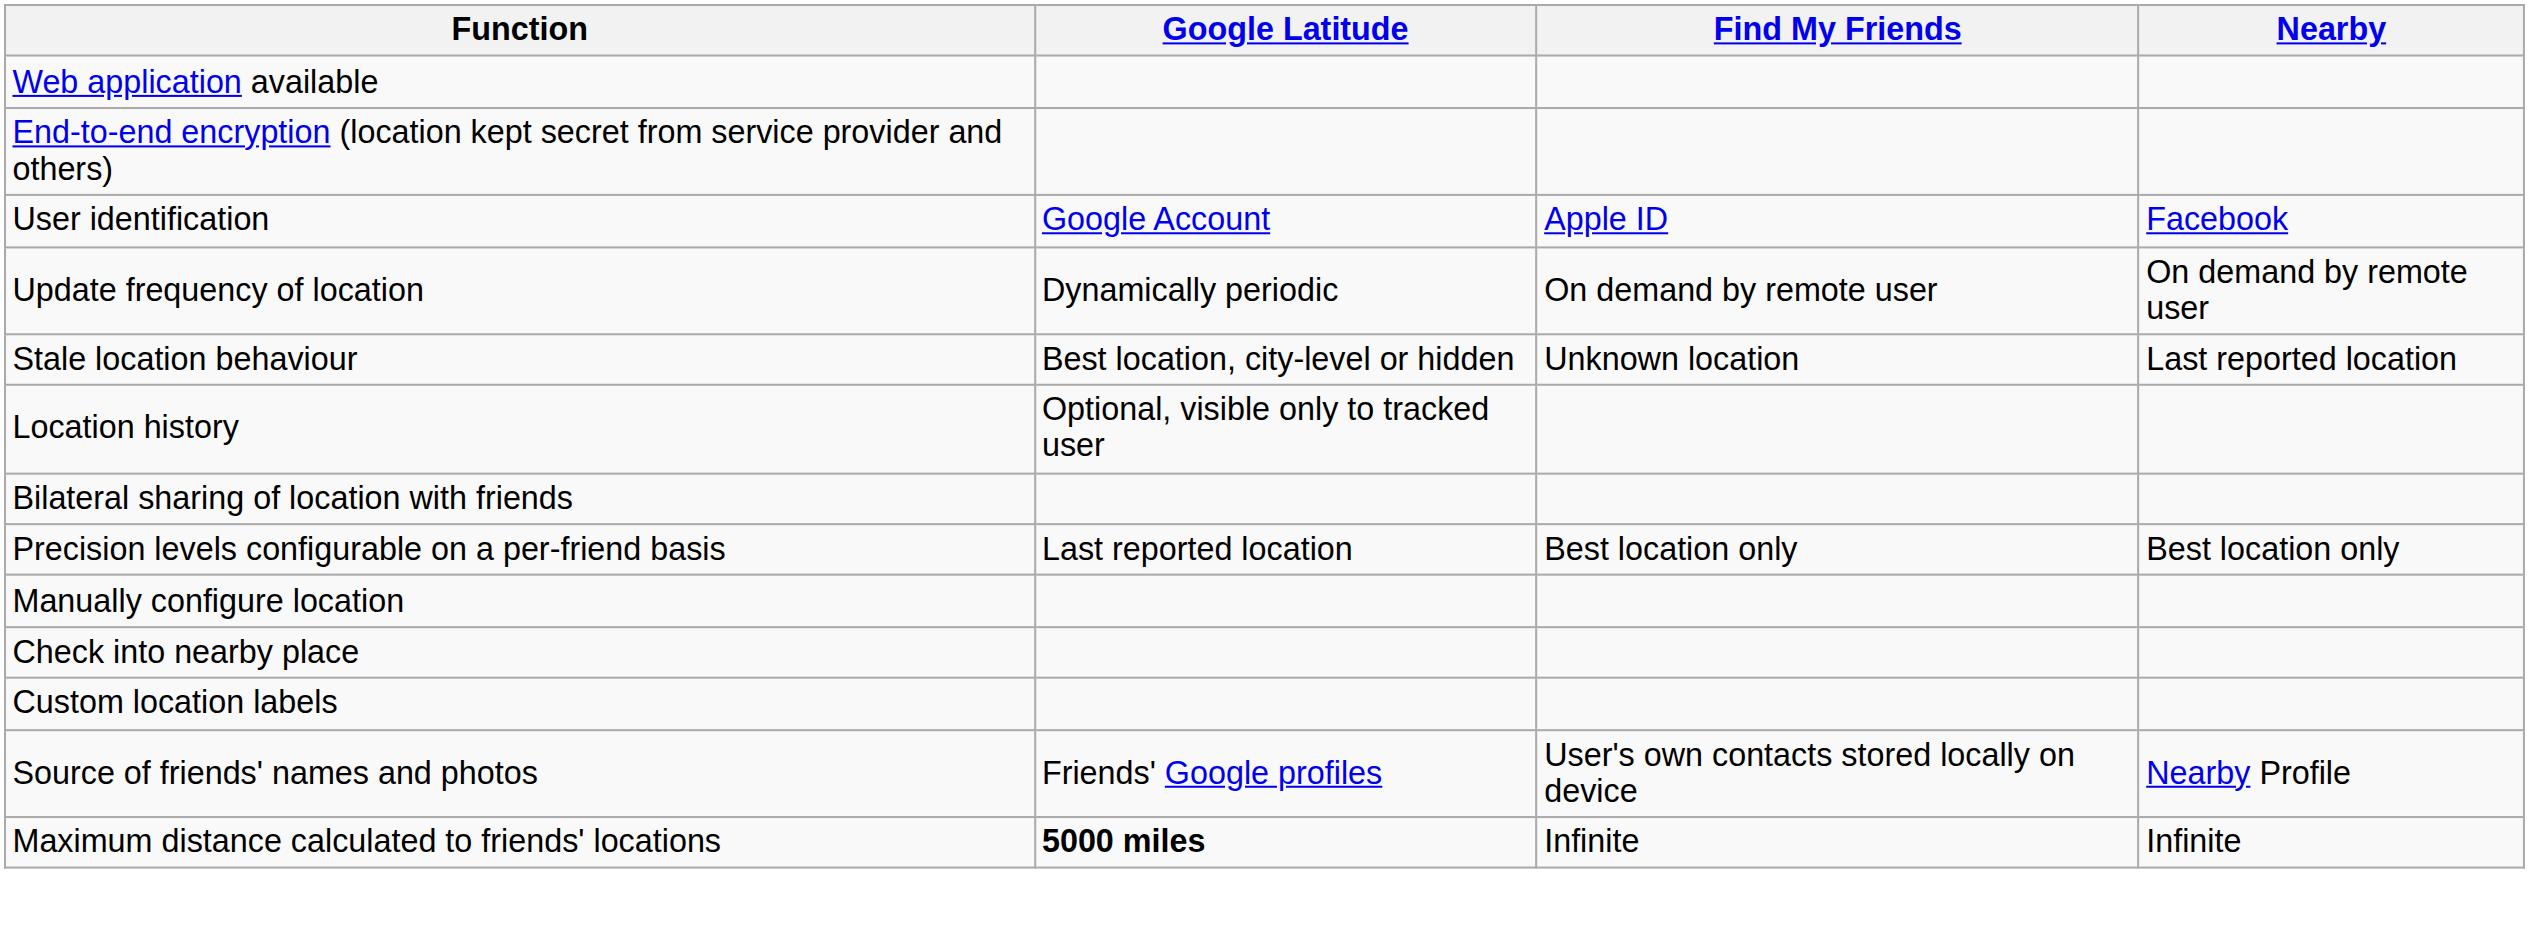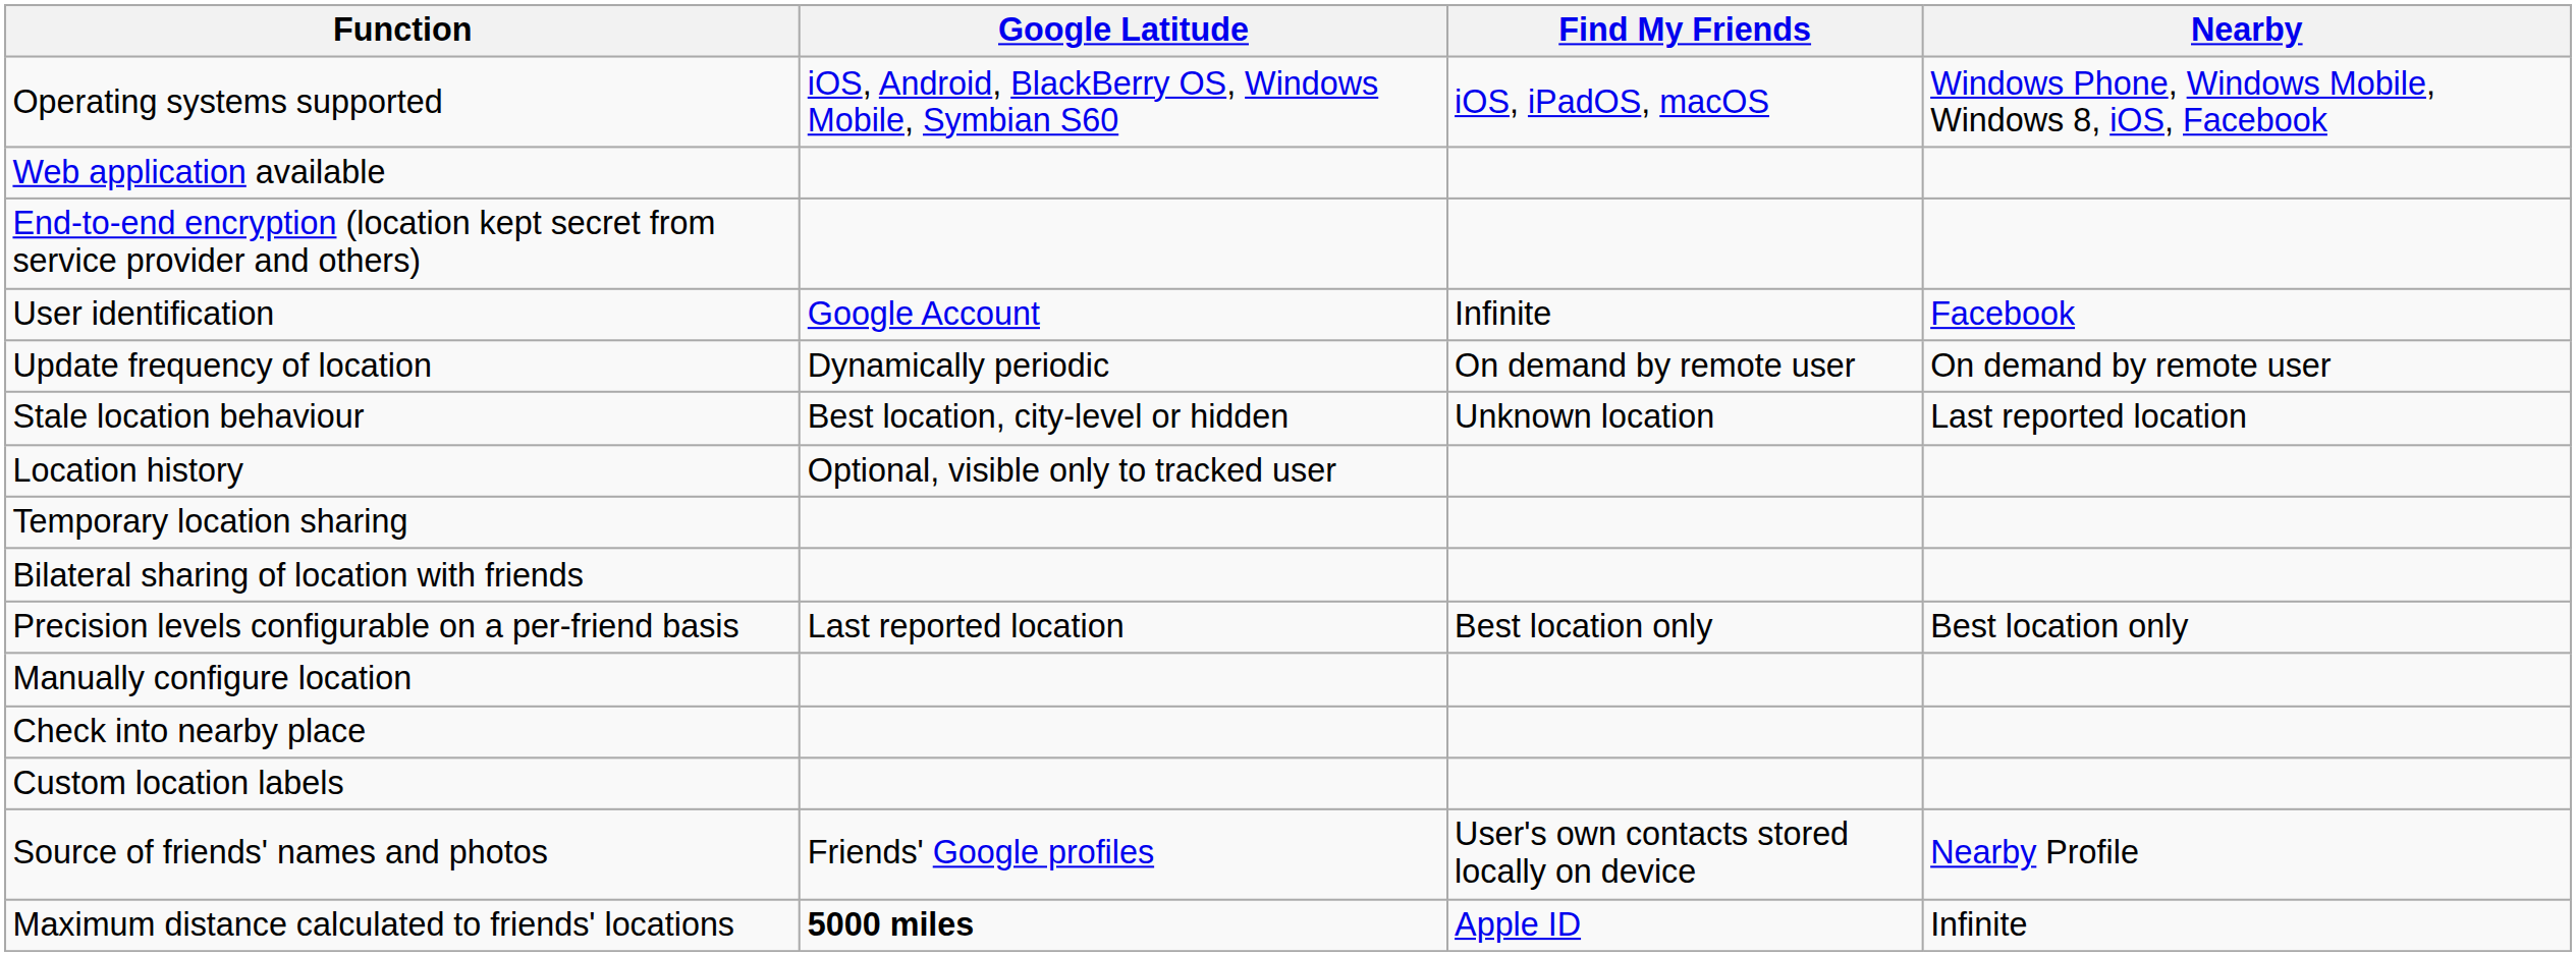+ row: Operating systems supported | iOS, Android, BlackBerry OS, Windows Mobile, Symbian S60 | iOS, iPadOS, macOS | Windows Phone, Windows Mobile, Windows 8, iOS, Facebook
User identification | Find My Friends: Apple ID -> Infinite
+ row: Temporary location sharing
Maximum distance calculated to friends' locations | Find My Friends: Infinite -> Apple ID
